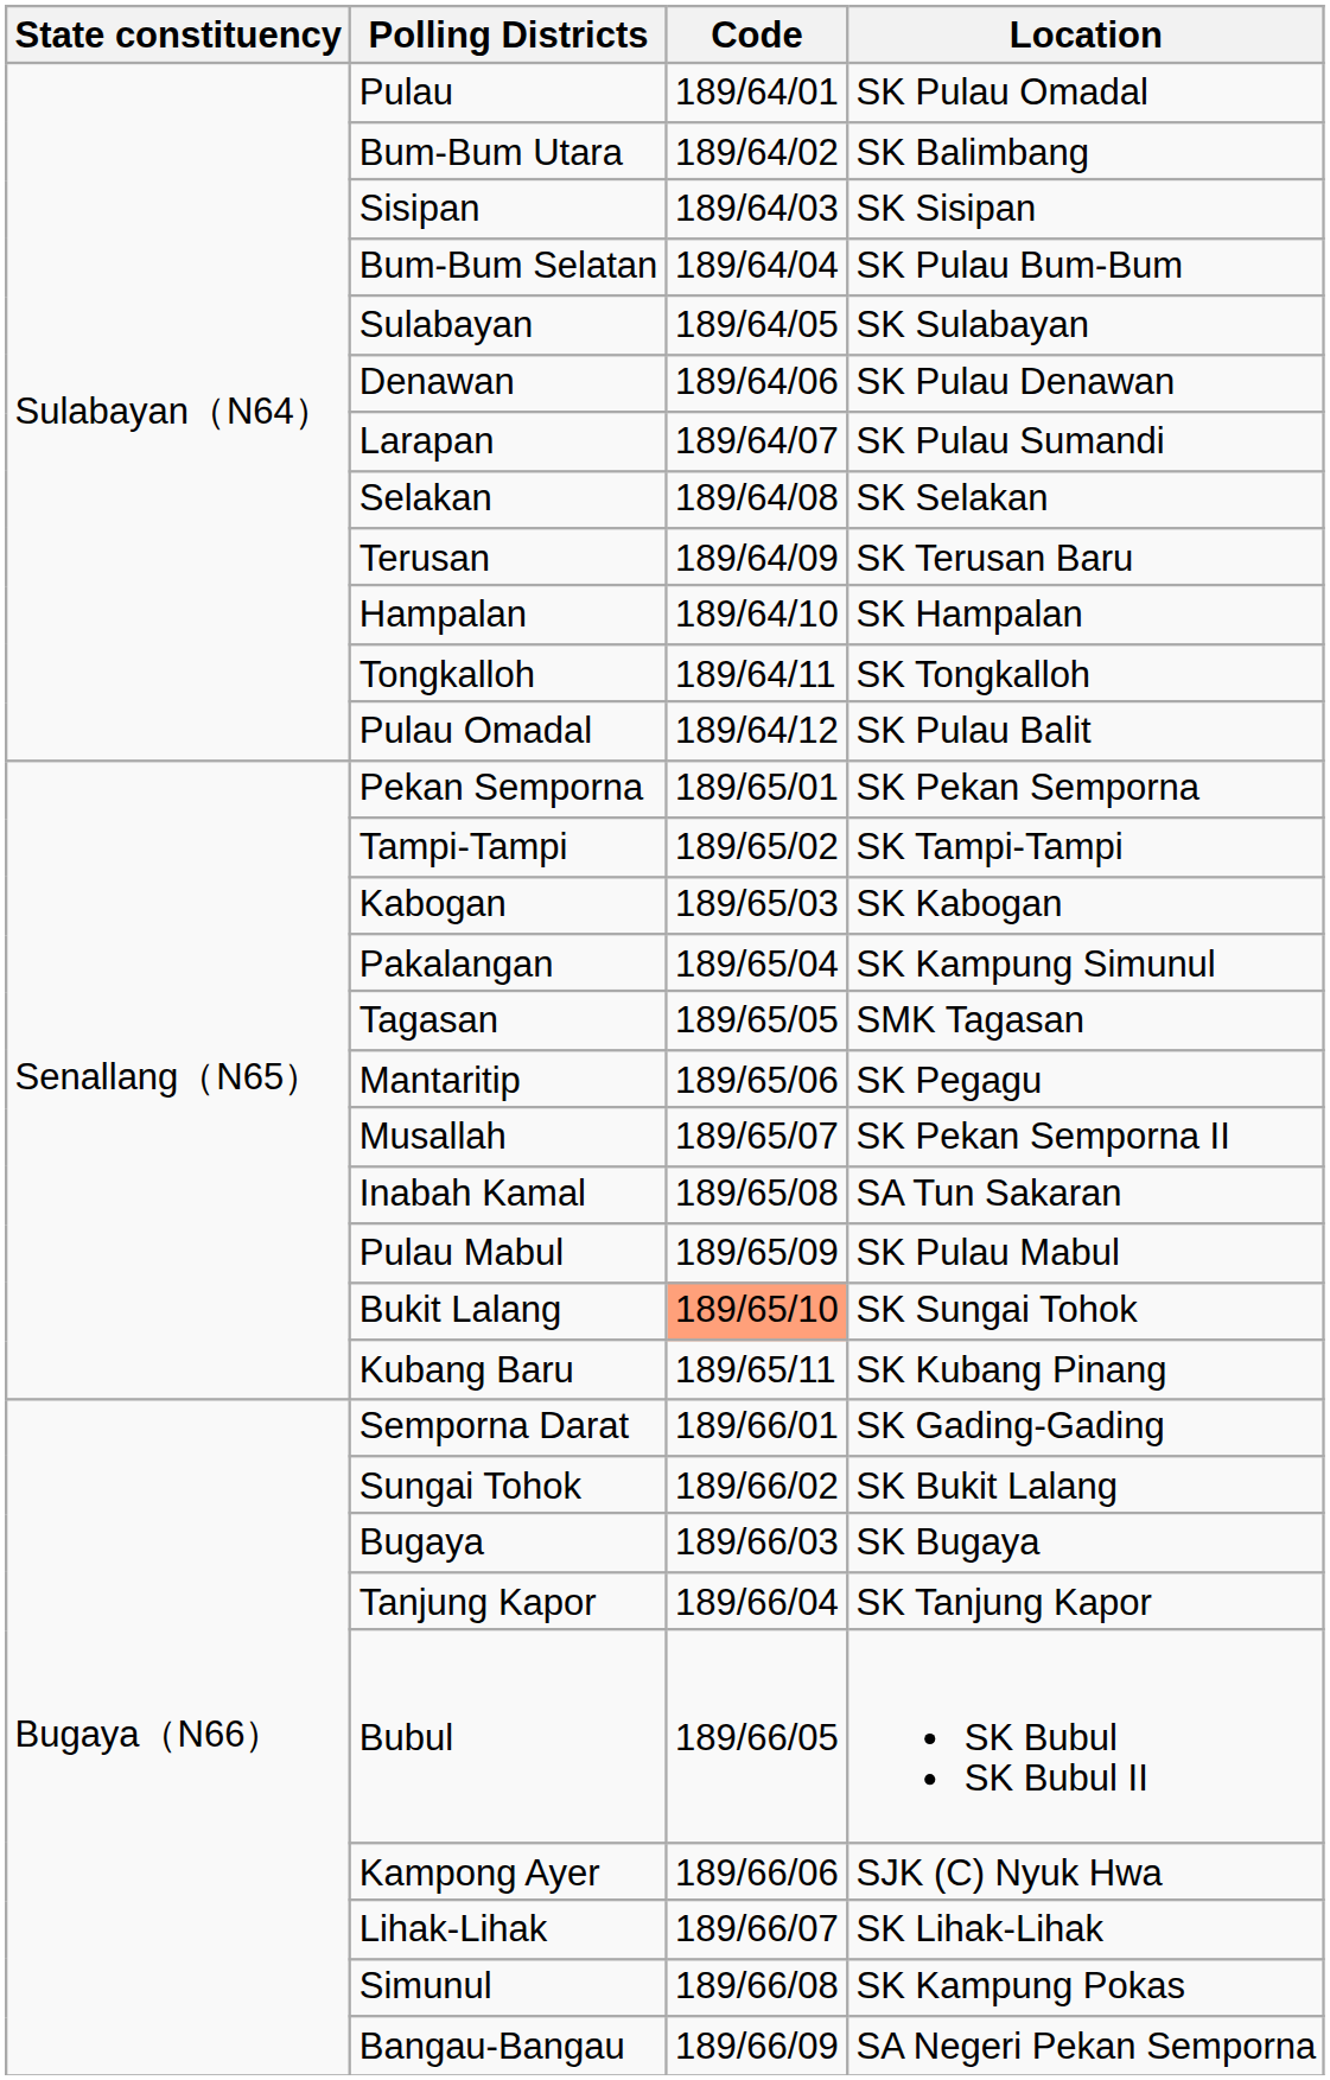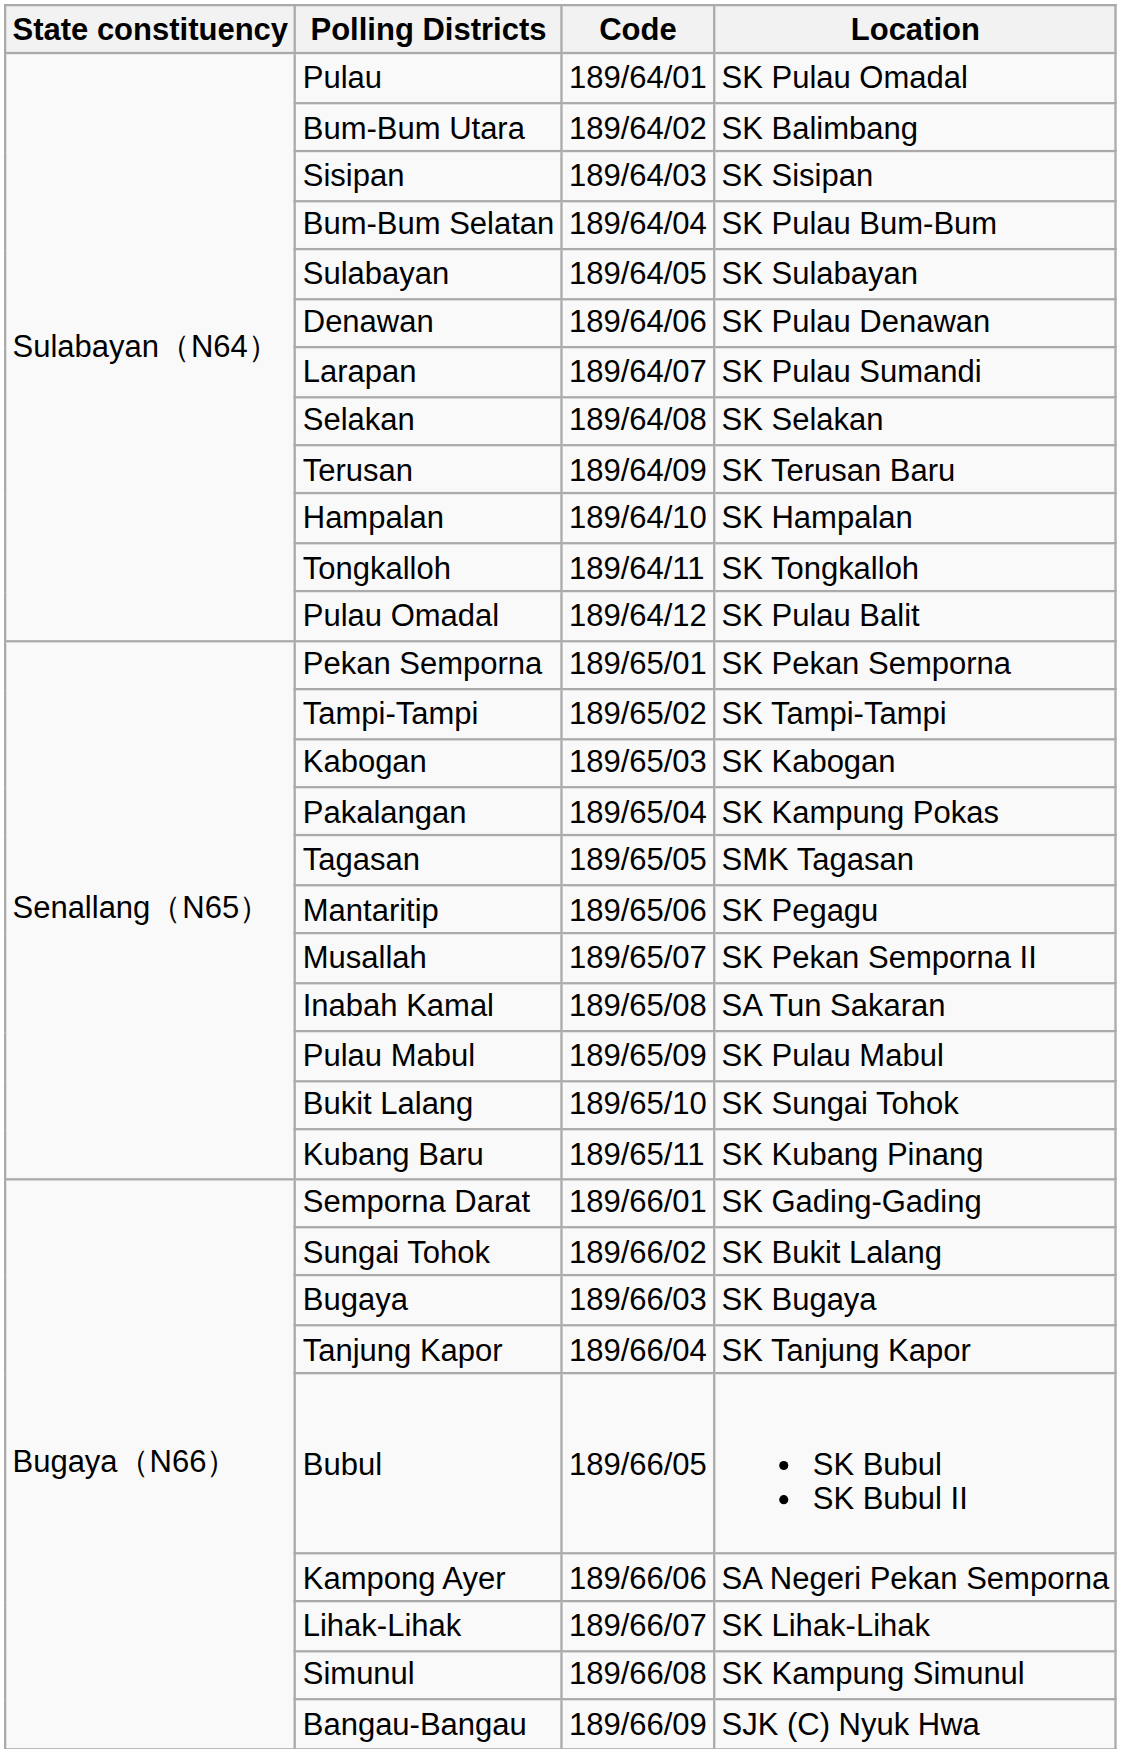Pakalangan | Location: SK Kampung Simunul -> SK Kampung Pokas
Bukit Lalang | Code: lightsalmon background -> no background
Kampong Ayer | Location: SJK (C) Nyuk Hwa -> SA Negeri Pekan Semporna
Simunul | Location: SK Kampung Pokas -> SK Kampung Simunul
Bangau-Bangau | Location: SA Negeri Pekan Semporna -> SJK (C) Nyuk Hwa
